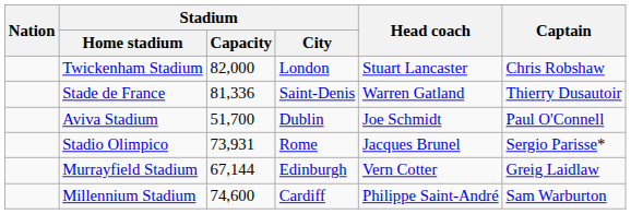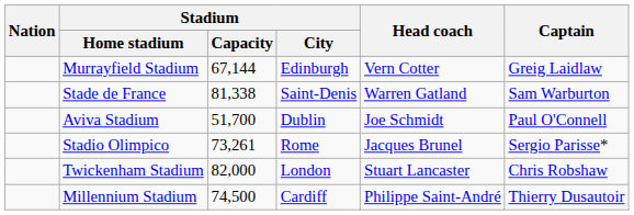rows swapped: Twickenham Stadium <-> Murrayfield Stadium
Stade de France | Stadium / Capacity: 81,336 -> 81,338
Stade de France | Captain: Thierry Dusautoir -> Sam Warburton
Stadio Olimpico | Stadium / Capacity: 73,931 -> 73,261
Millennium Stadium | Stadium / Capacity: 74,600 -> 74,500
Millennium Stadium | Captain: Sam Warburton -> Thierry Dusautoir
